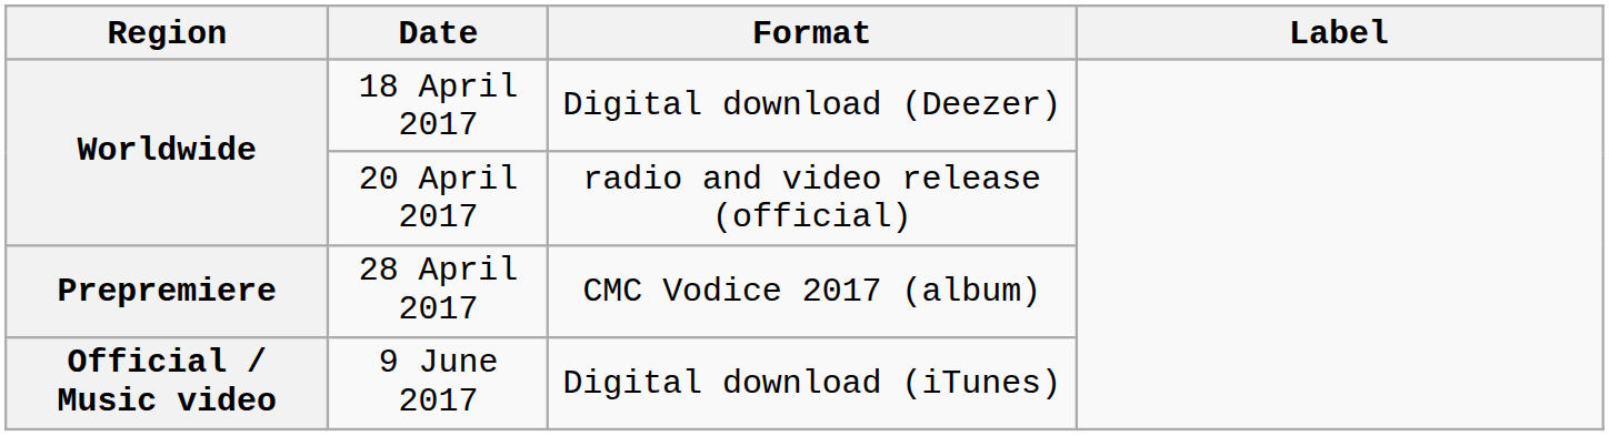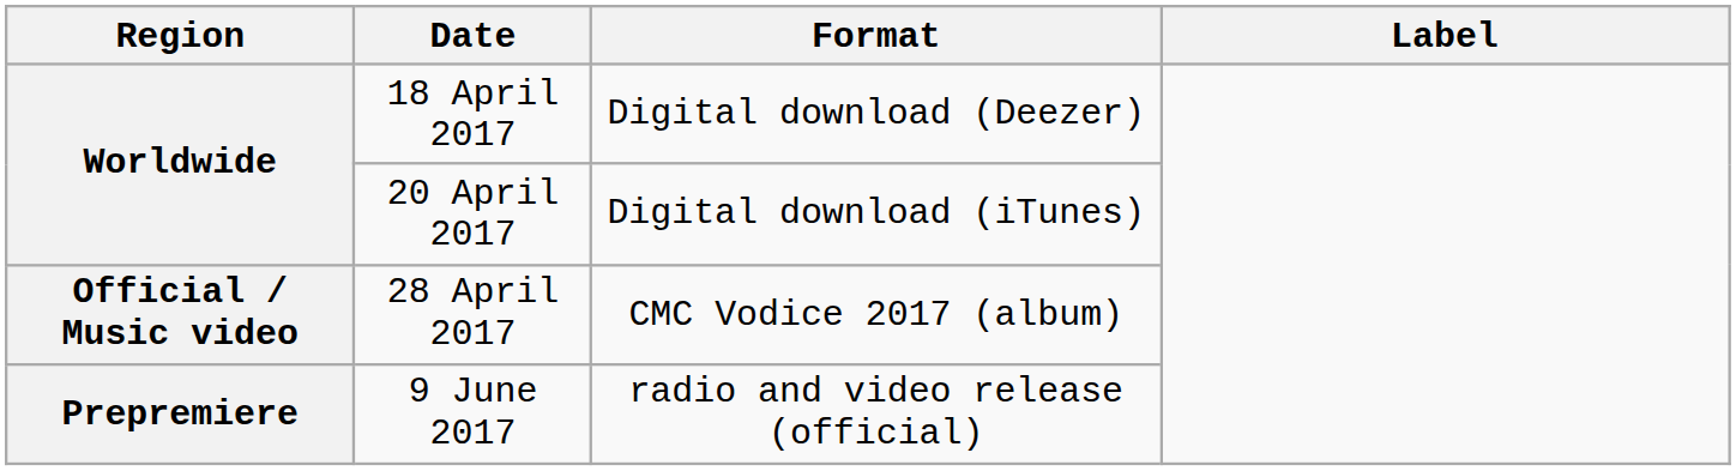20 April 2017 | Format: radio and video release (official) -> Digital download (iTunes)
28 April 2017 | Region: Prepremiere -> Official / Music video
9 June 2017 | Region: Official / Music video -> Prepremiere
9 June 2017 | Format: Digital download (iTunes) -> radio and video release (official)
